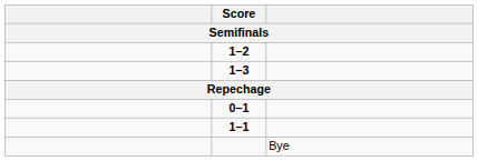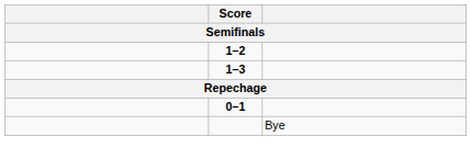- row: 1–1
